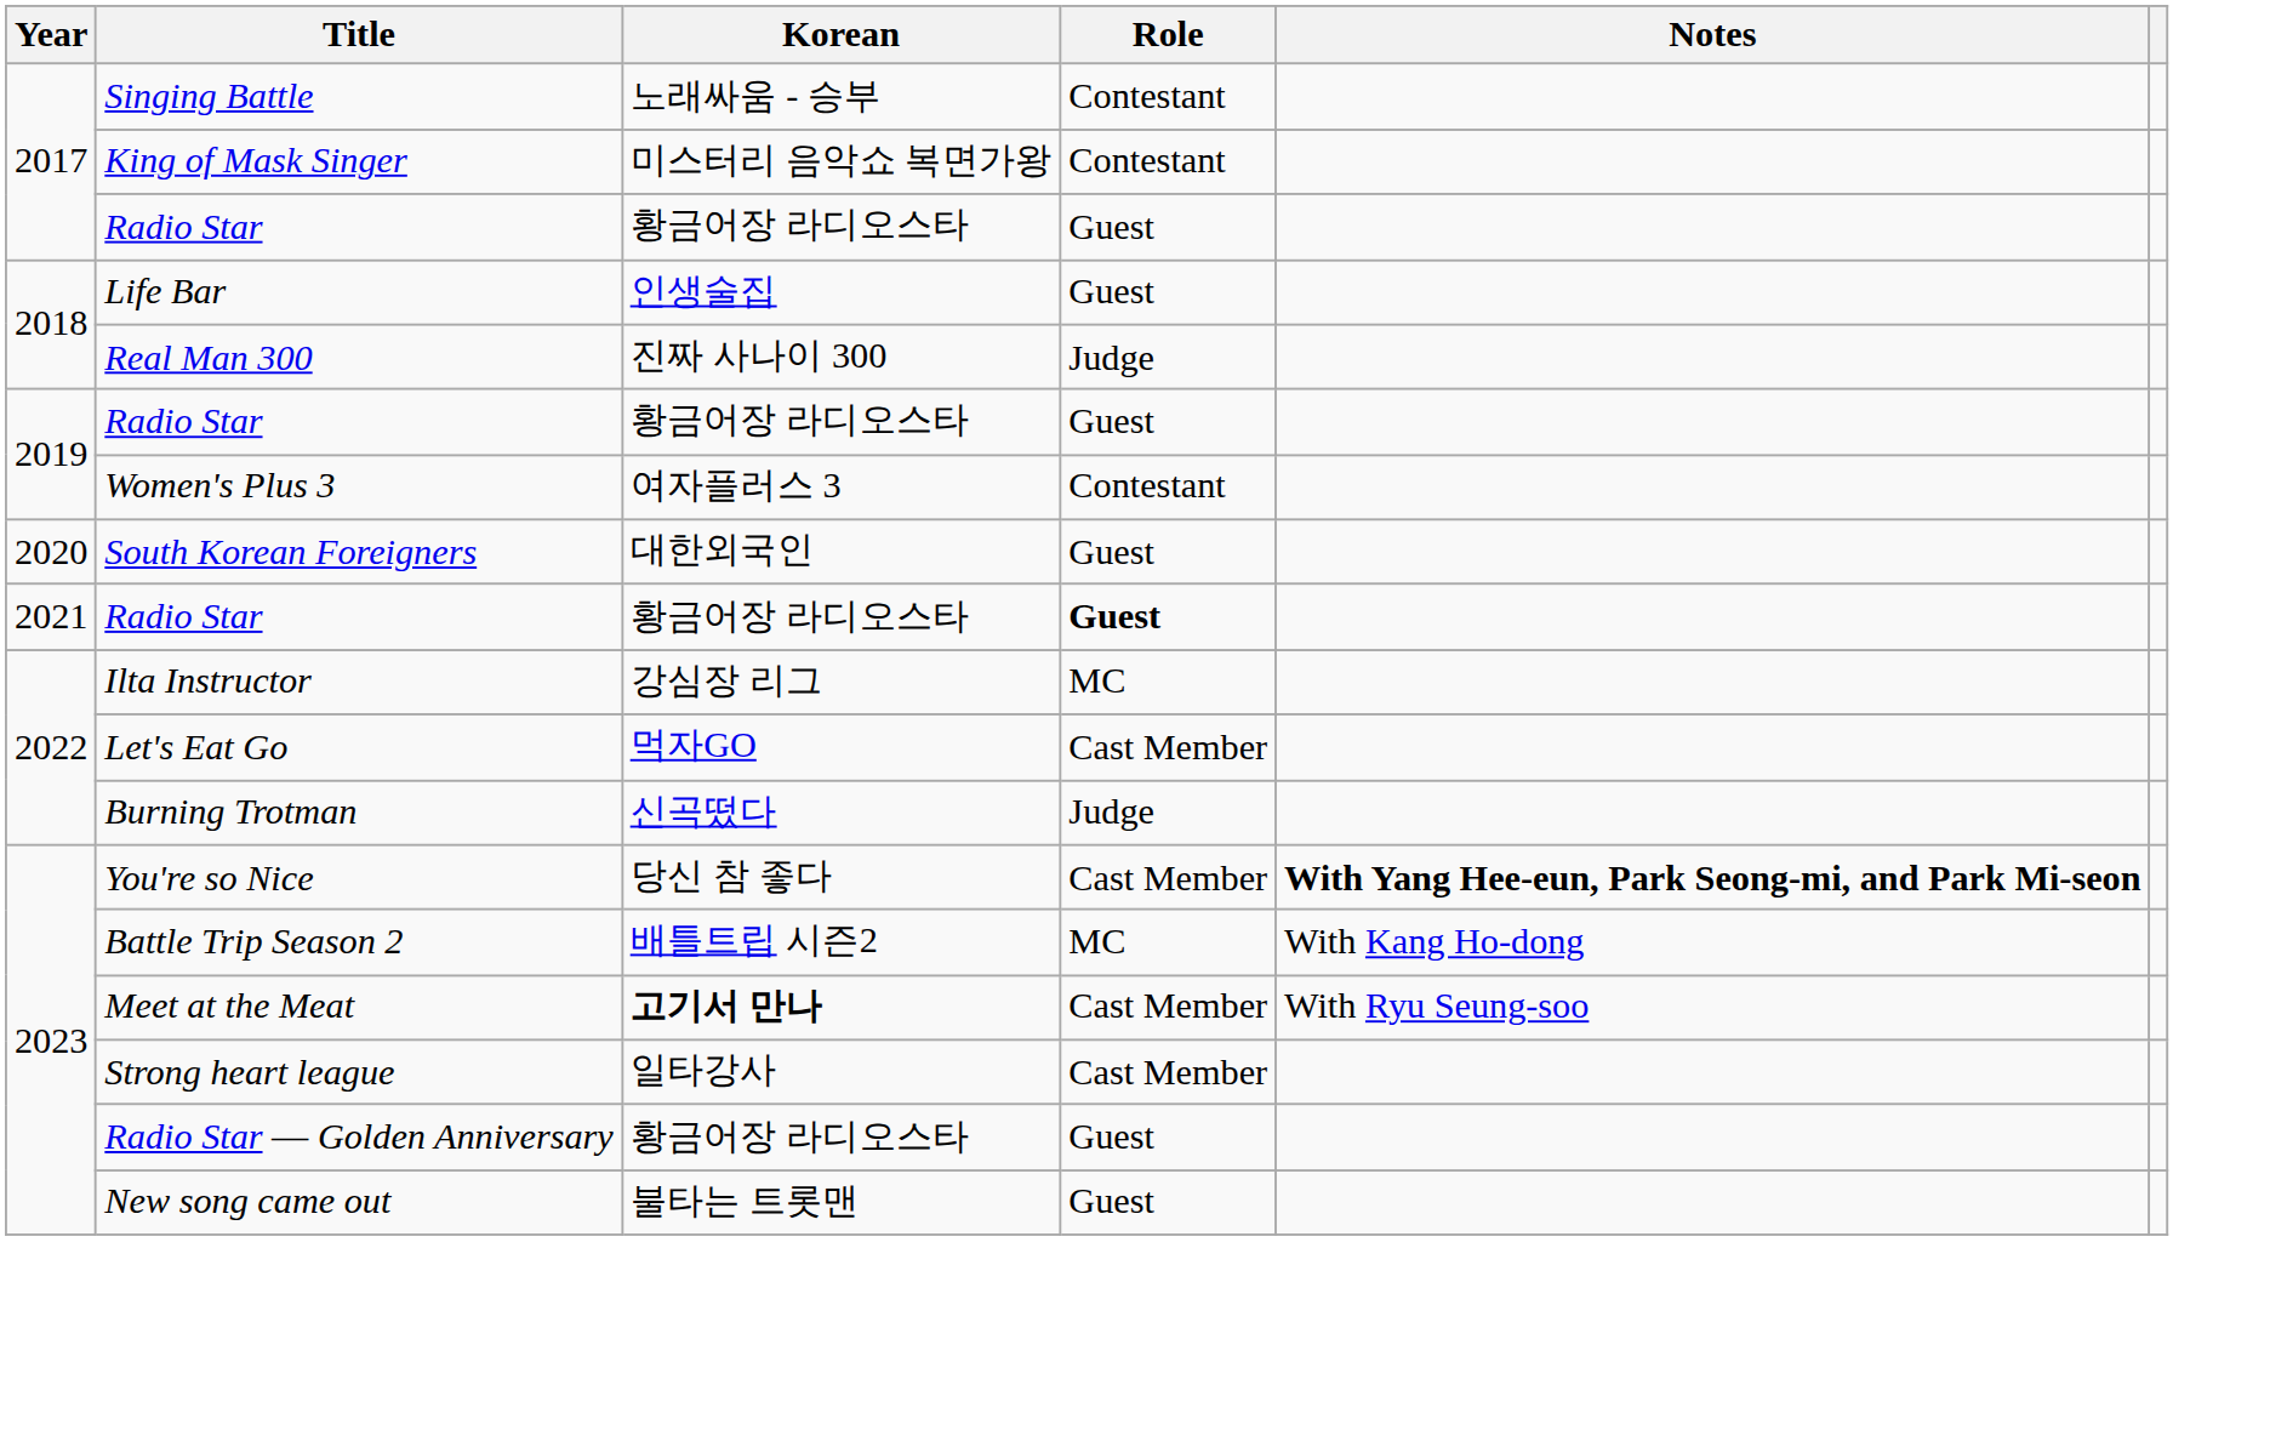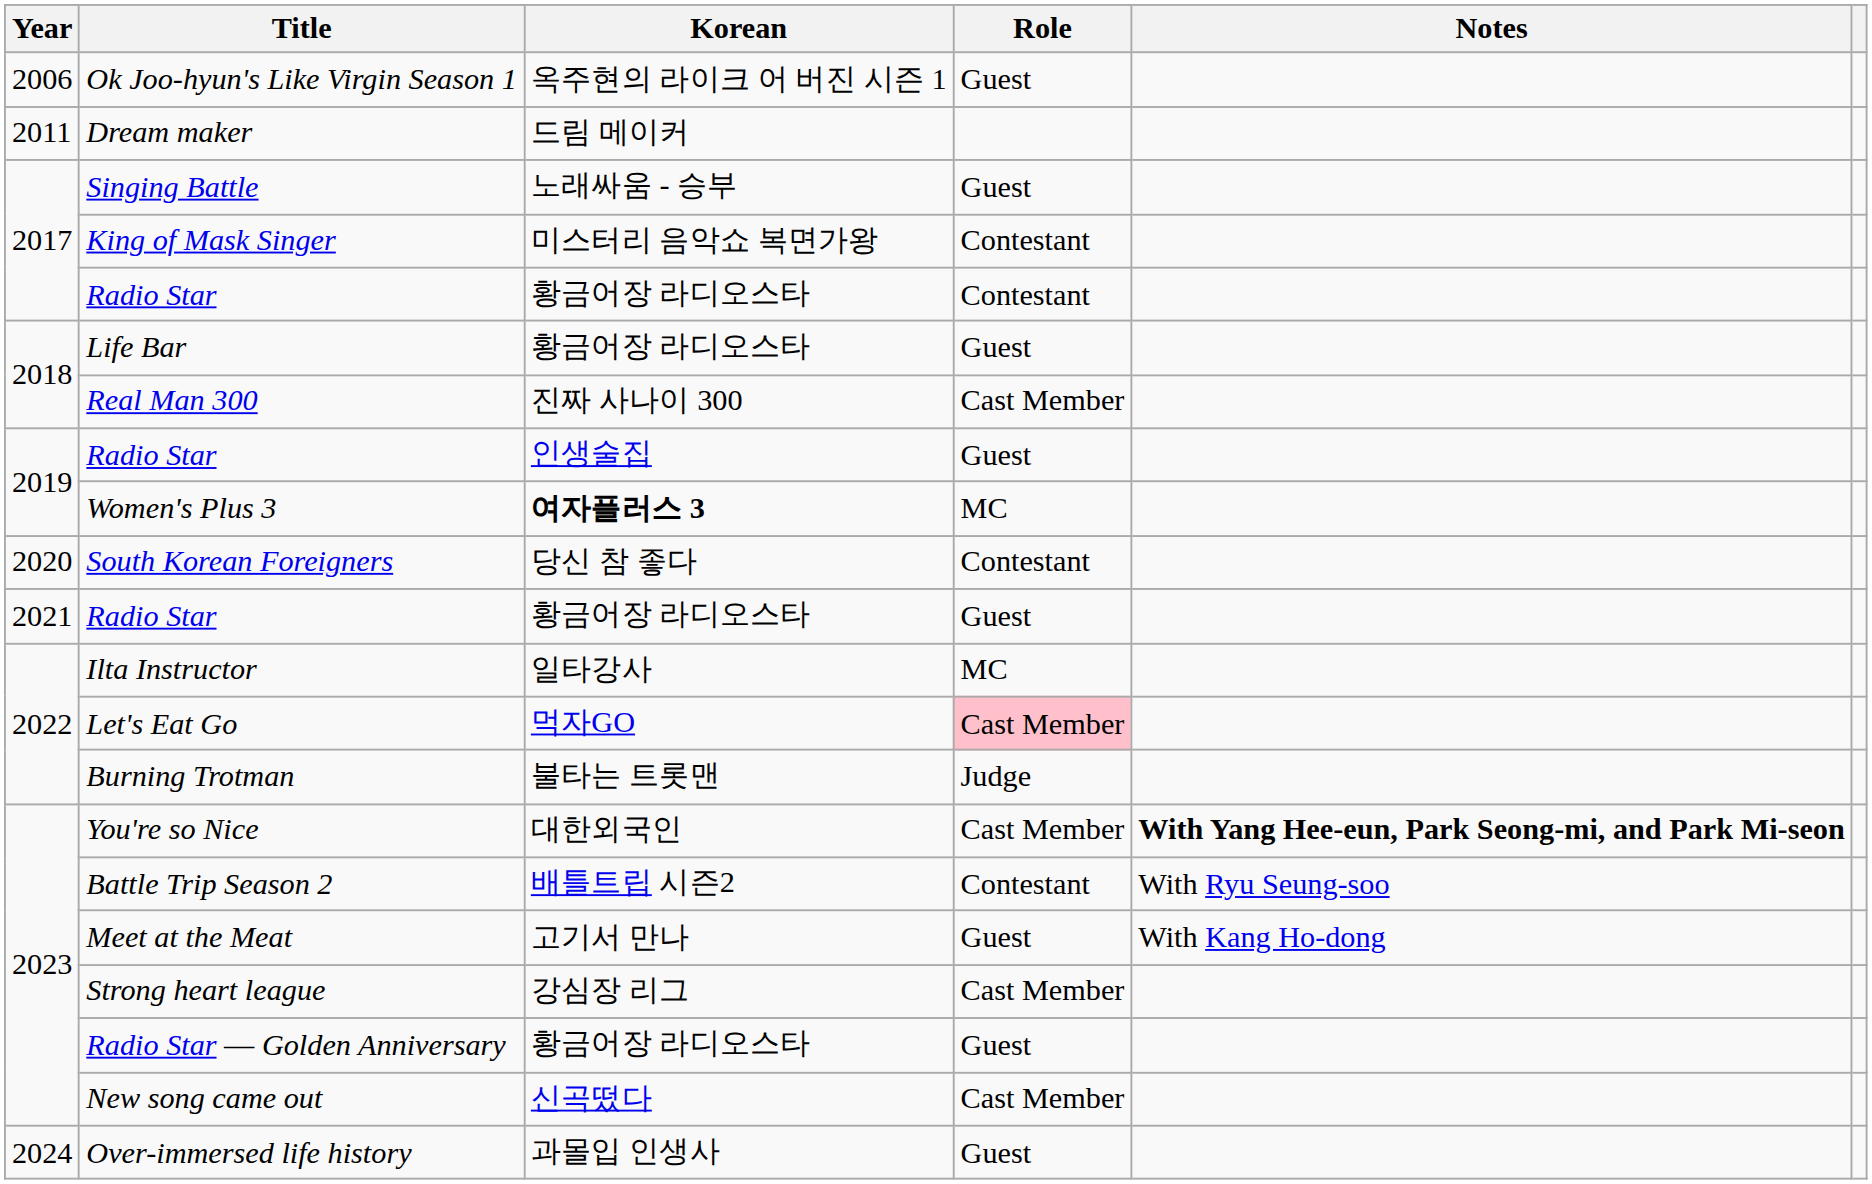+ row: 2006 | Ok Joo-hyun's Like Virgin Season 1 | 옥주현의 라이크 어 버진 시즌 1 | Guest
+ row: 2011 | Dream maker | 드림 메이커
Singing Battle | Role: Contestant -> Guest
2017 / Radio Star | Role: Guest -> Contestant
Life Bar | Korean: 인생술집 -> 황금어장 라디오스타
Real Man 300 | Role: Judge -> Cast Member
2019 / Radio Star | Korean: 황금어장 라디오스타 -> 인생술집
Women's Plus 3 | Korean: normal -> bold
Women's Plus 3 | Role: Contestant -> MC
South Korean Foreigners | Korean: 대한외국인 -> 당신 참 좋다
South Korean Foreigners | Role: Guest -> Contestant
2021 / Radio Star | Role: bold -> normal
Ilta Instructor | Korean: 강심장 리그 -> 일타강사
Let's Eat Go | Role: no background -> pink background
Burning Trotman | Korean: 신곡떴다 -> 불타는 트롯맨
You're so Nice | Korean: 당신 참 좋다 -> 대한외국인
Battle Trip Season 2 | Role: MC -> Contestant
Battle Trip Season 2 | Notes: With Kang Ho-dong -> With Ryu Seung-soo
Meet at the Meat | Korean: bold -> normal
Meet at the Meat | Role: Cast Member -> Guest
Meet at the Meat | Notes: With Ryu Seung-soo -> With Kang Ho-dong
Strong heart league | Korean: 일타강사 -> 강심장 리그
New song came out | Korean: 불타는 트롯맨 -> 신곡떴다
New song came out | Role: Guest -> Cast Member
+ row: 2024 | Over-immersed life history | 과몰입 인생사 | Guest
